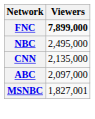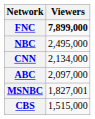CNN | Viewers: 2,135,000 -> 2,134,000
+ row: CBS | 1,515,000
